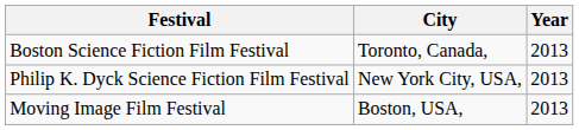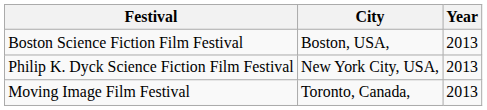Boston Science Fiction Film Festival | City: Toronto, Canada, -> Boston, USA,
Moving Image Film Festival | City: Boston, USA, -> Toronto, Canada,
